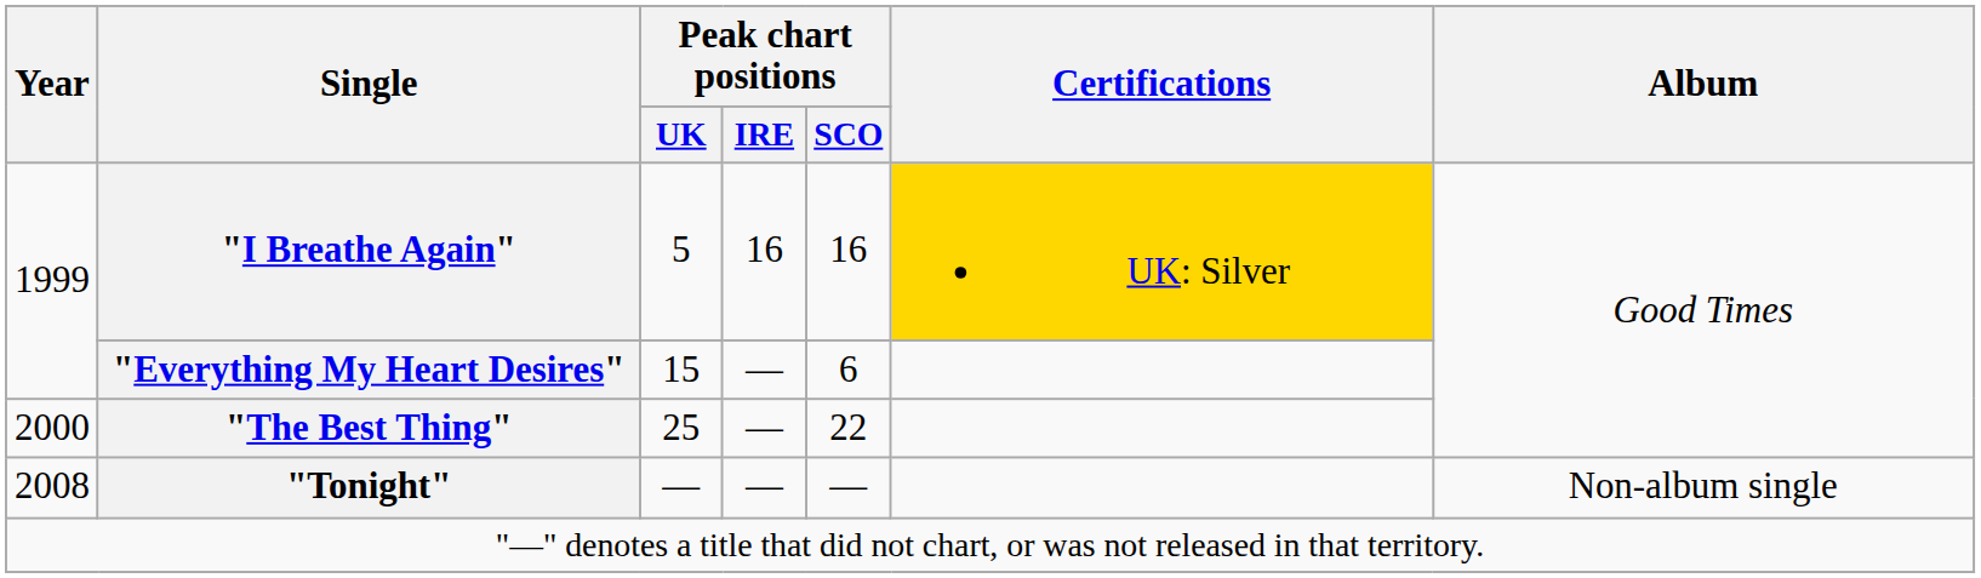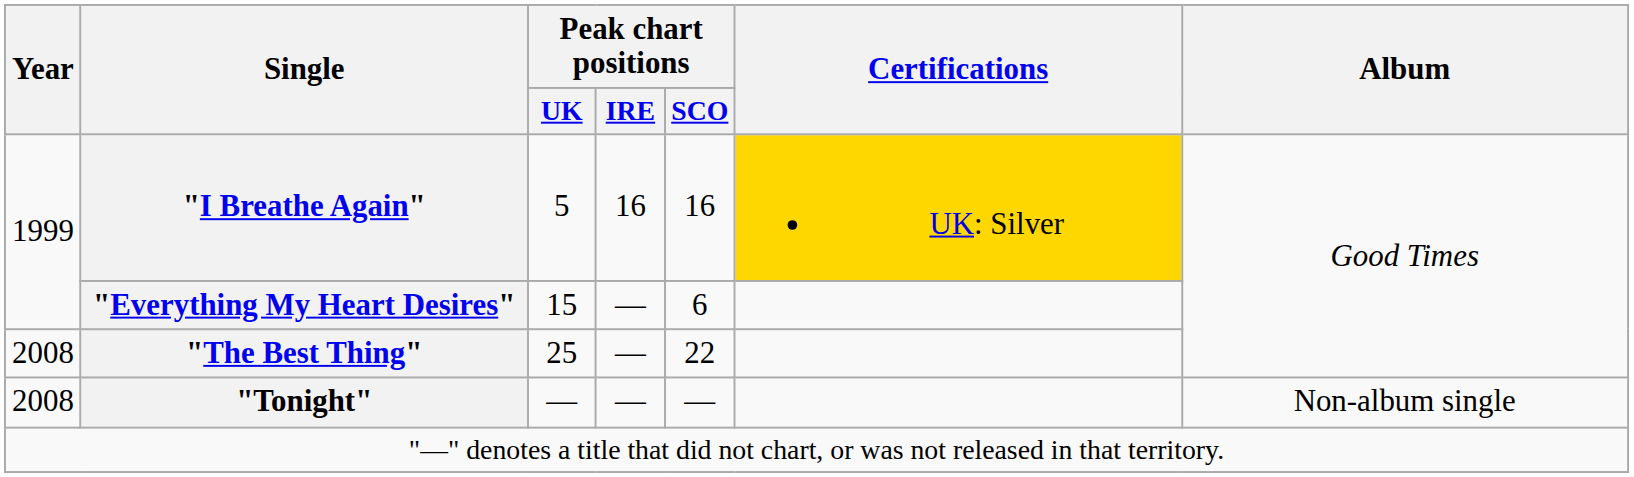"The Best Thing" | Year: 2000 -> 2008
